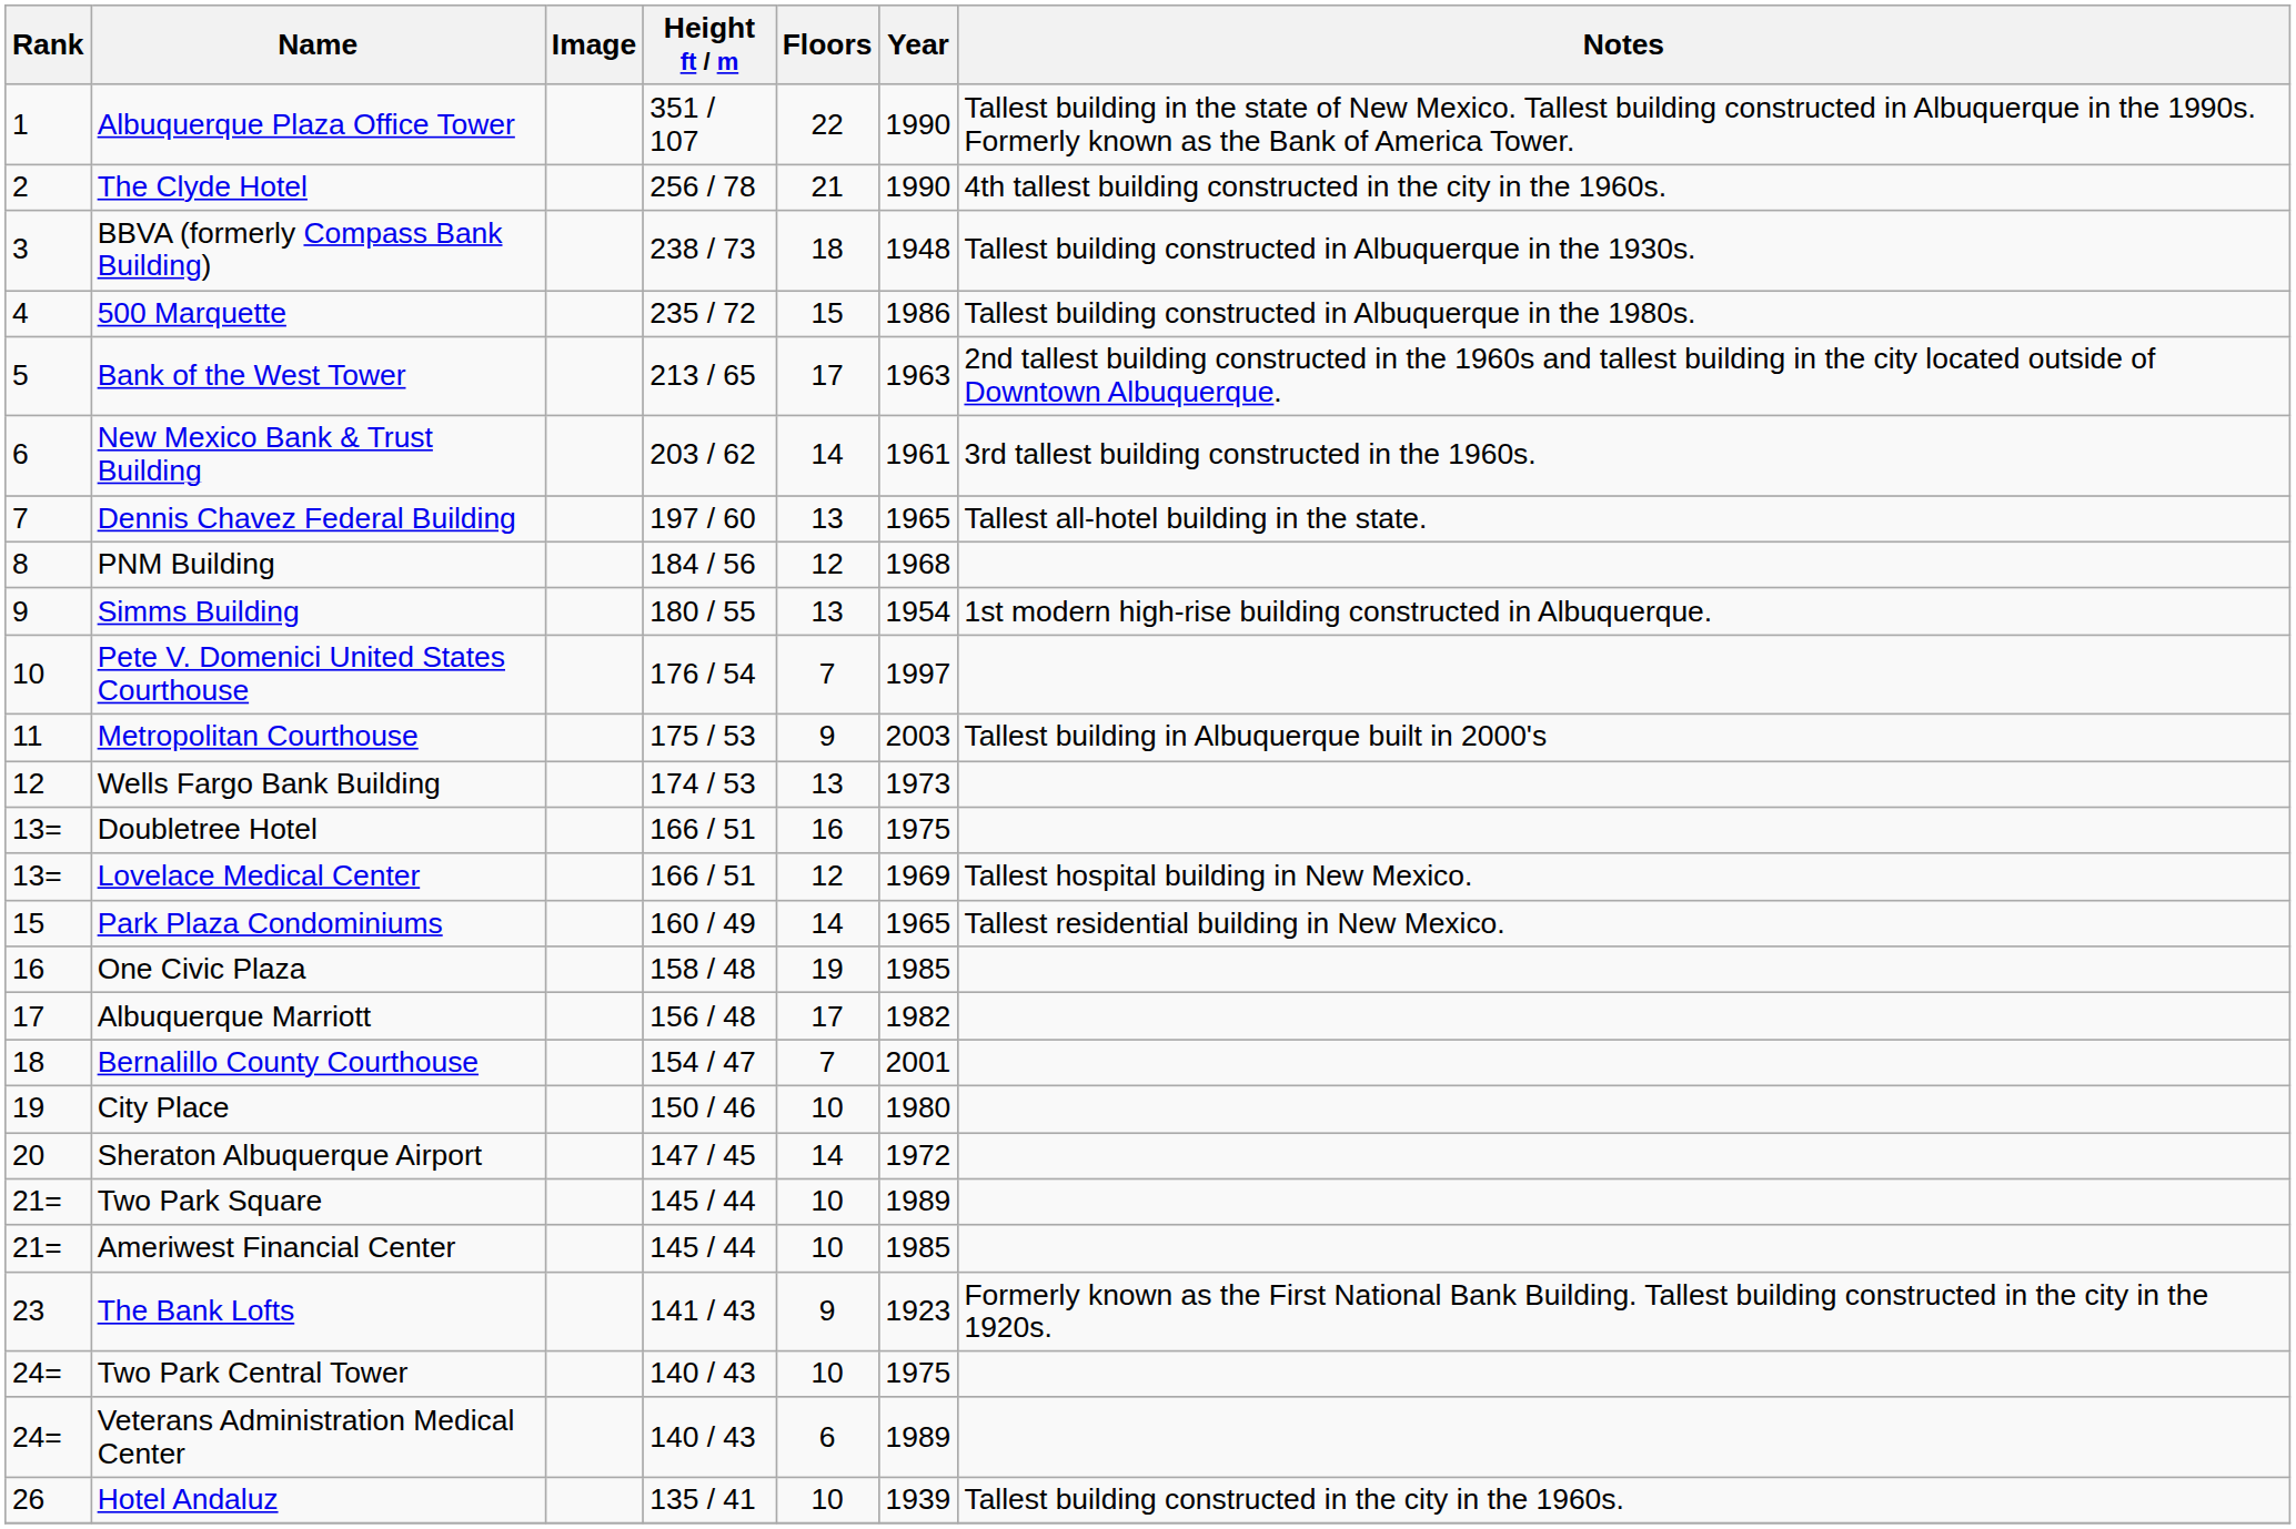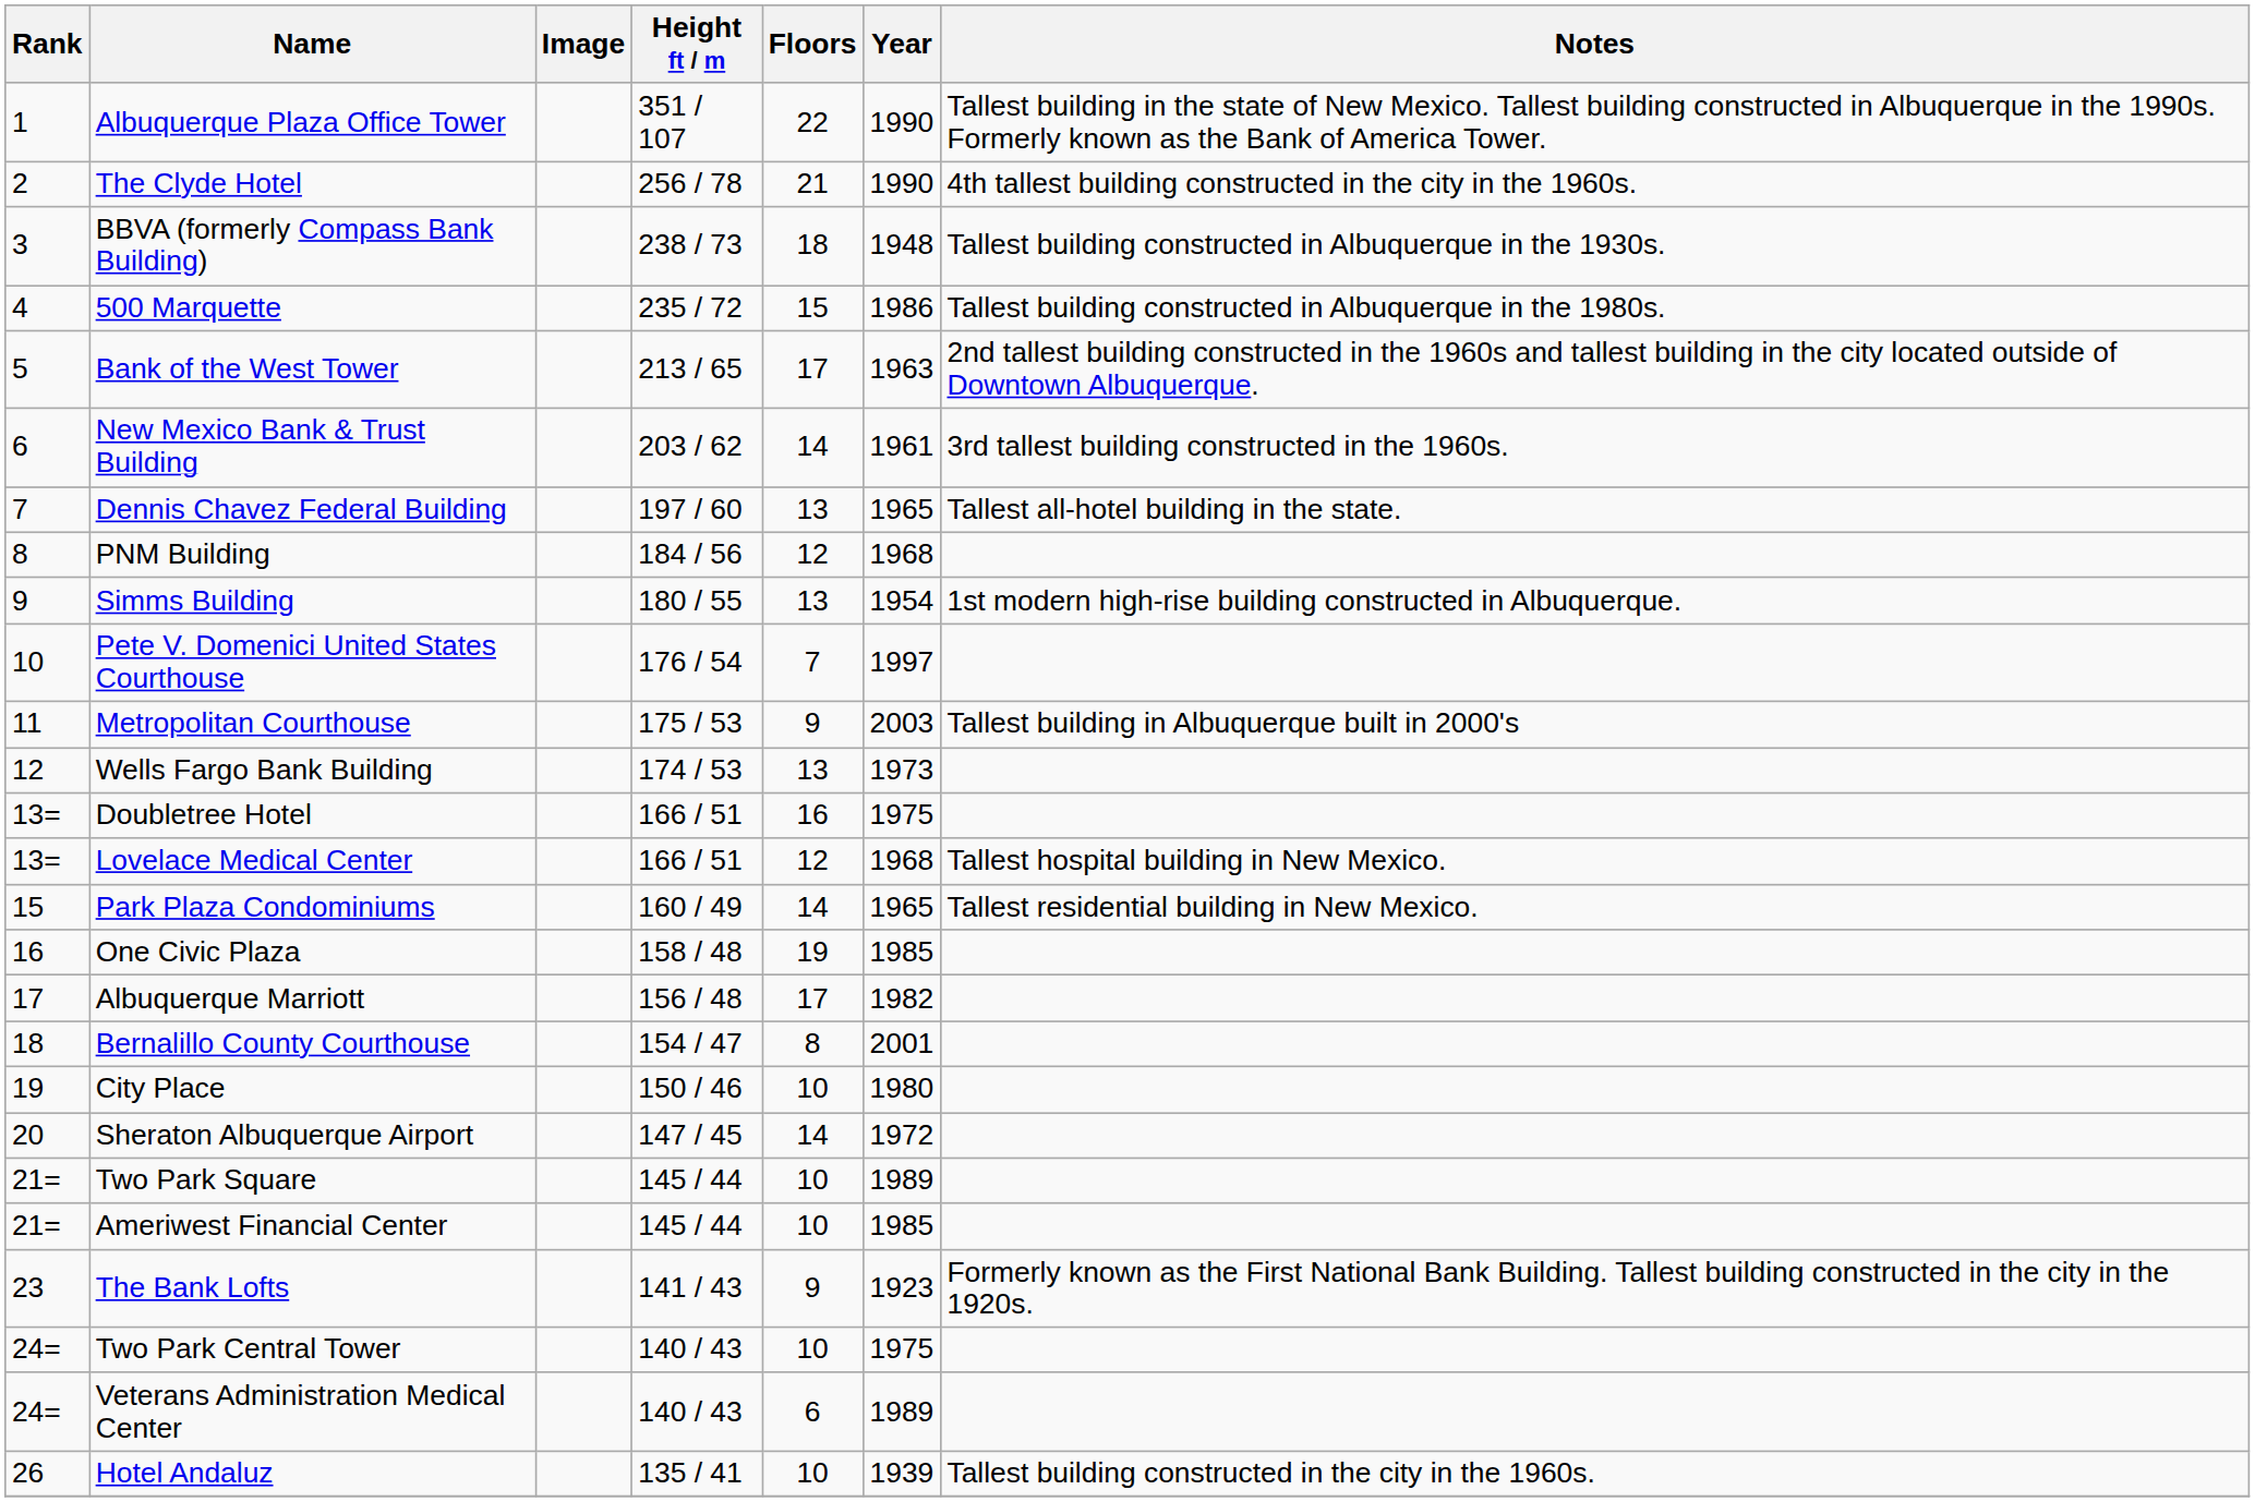Lovelace Medical Center | Year: 1969 -> 1968
Bernalillo County Courthouse | Floors: 7 -> 8
